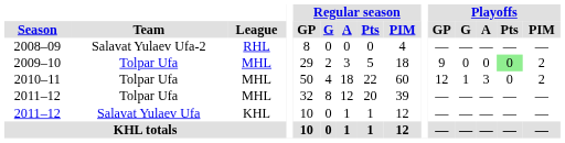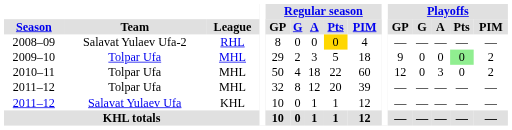2008–09 | Regular season / Pts: no background -> gold background
2010–11 | Playoffs / G: 1 -> 0
